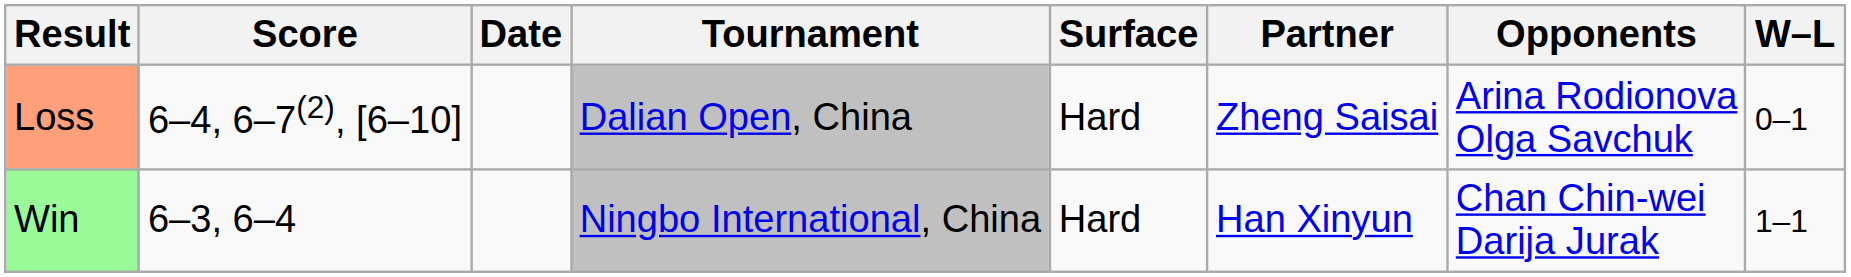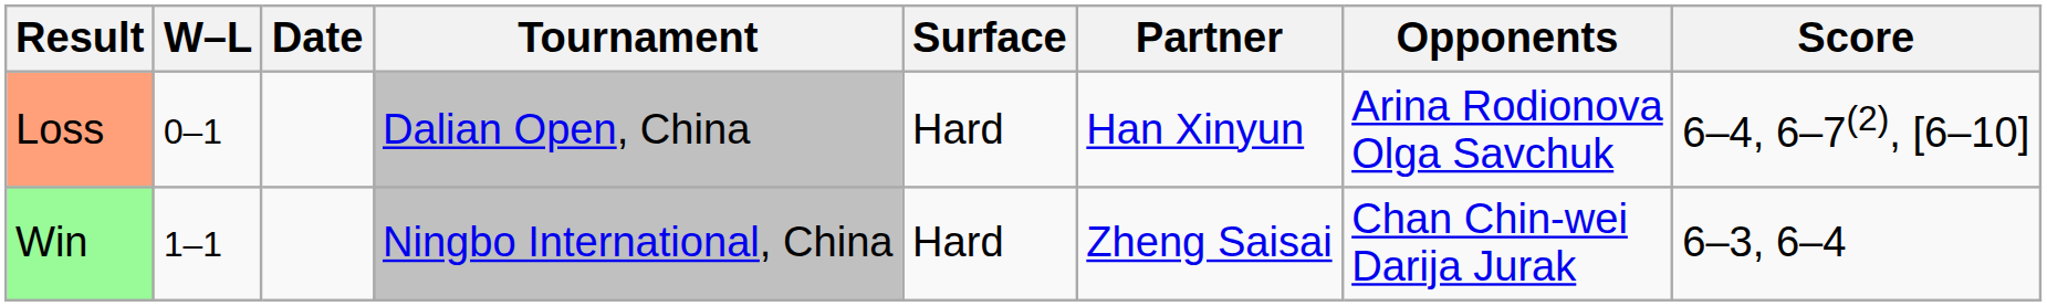columns swapped: W–L <-> Score
Loss | Partner: Zheng Saisai -> Han Xinyun
Win | Partner: Han Xinyun -> Zheng Saisai
